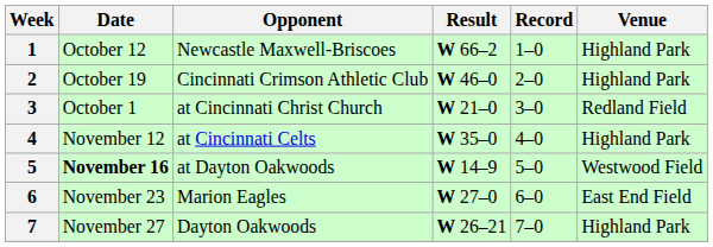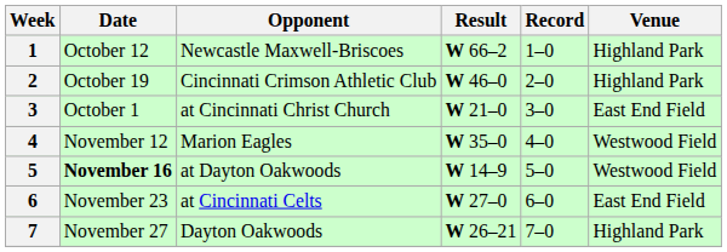3 | Venue: Redland Field -> East End Field
4 | Opponent: at Cincinnati Celts -> Marion Eagles
4 | Venue: Highland Park -> Westwood Field
6 | Opponent: Marion Eagles -> at Cincinnati Celts
